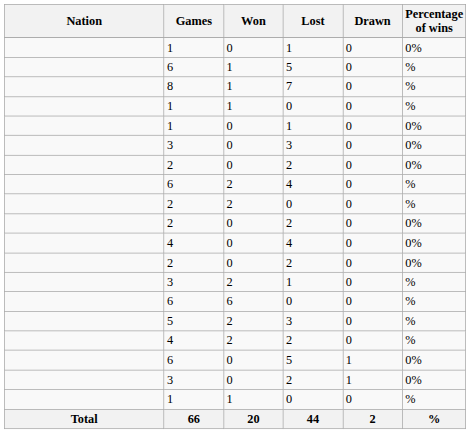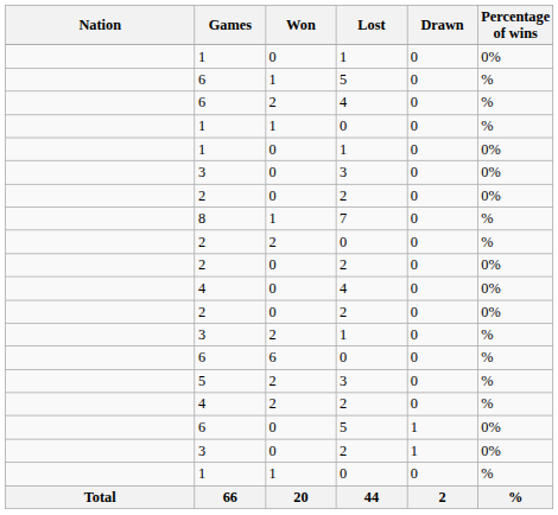rows swapped: 8 <-> 6 / 4
